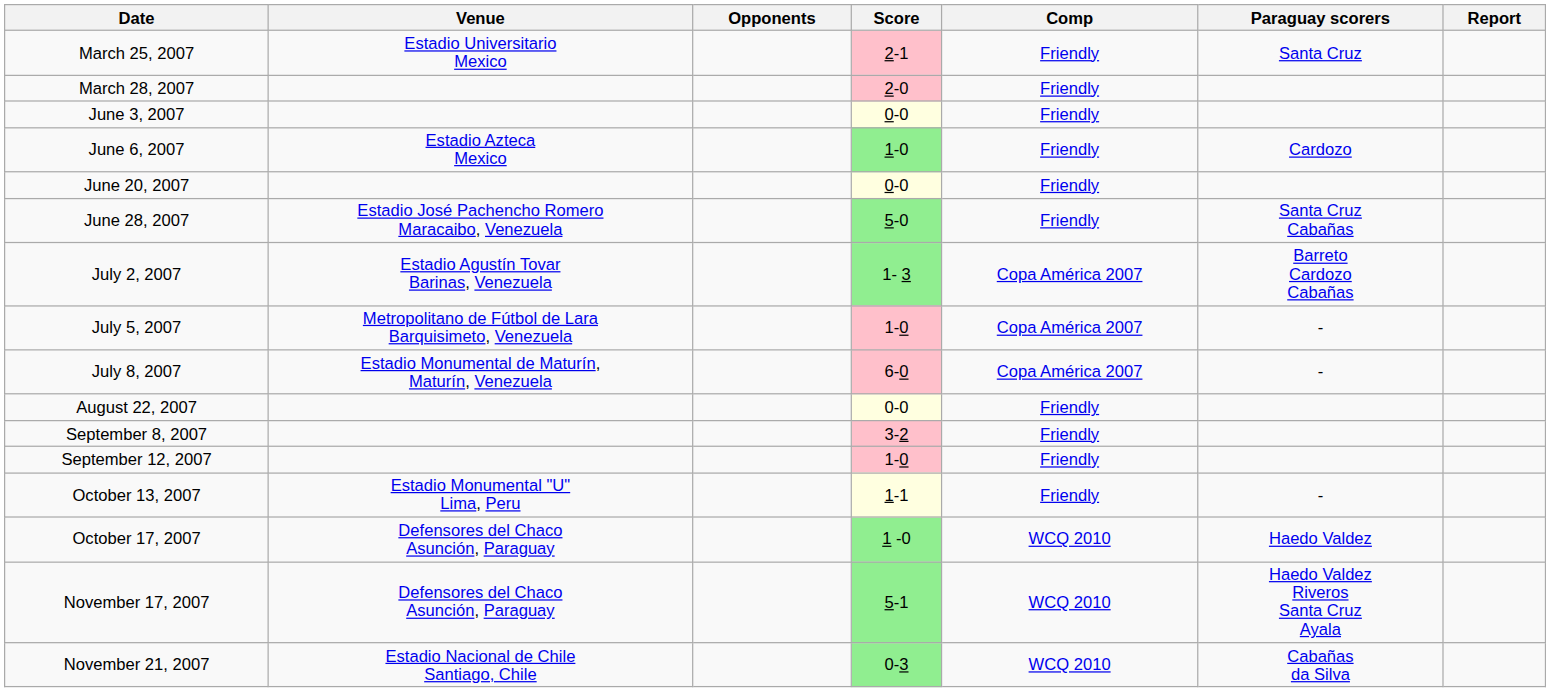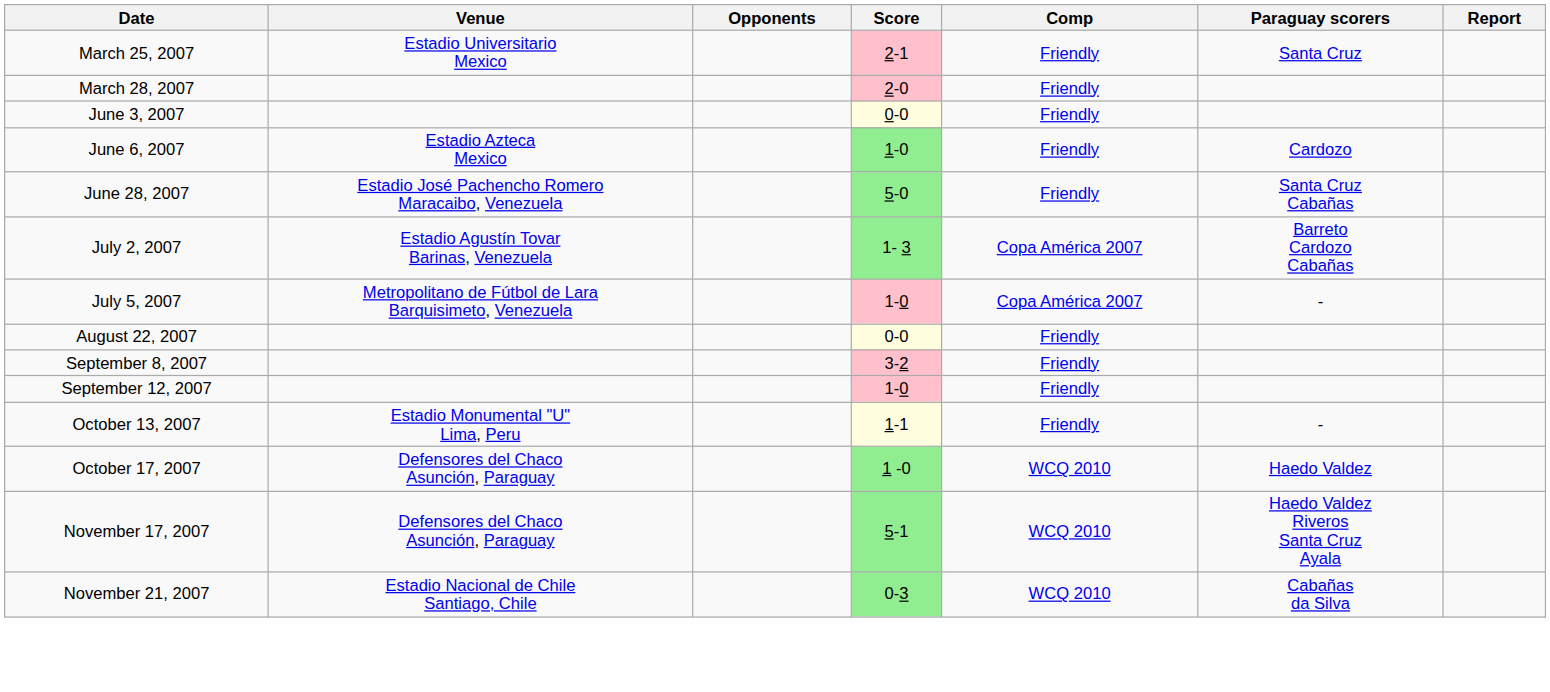- row: June 20, 2007 | 0-0 | Friendly
- row: July 8, 2007 | Estadio Monumental de Maturín, Maturín, Venezuela | 6-0 | Copa América 2007 | -
